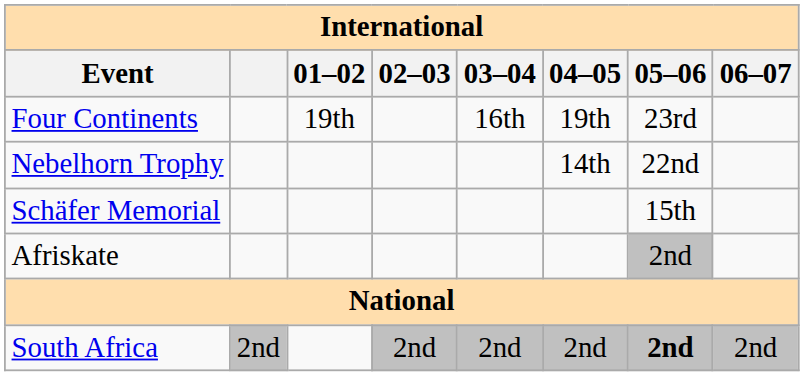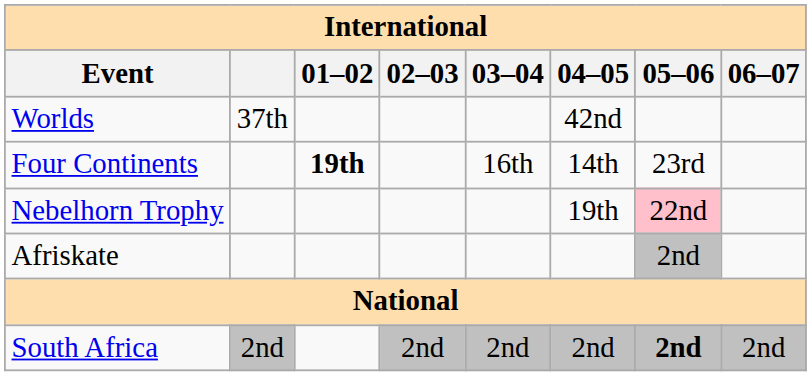+ row: Worlds | 37th | 42nd
Four Continents | 01–02: normal -> bold
Four Continents | 04–05: 19th -> 14th
Nebelhorn Trophy | 04–05: 14th -> 19th
Nebelhorn Trophy | 05–06: no background -> pink background
- row: Schäfer Memorial | 15th
